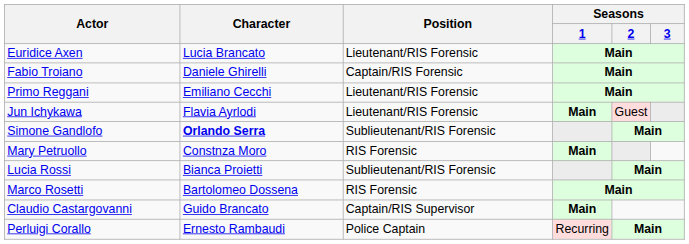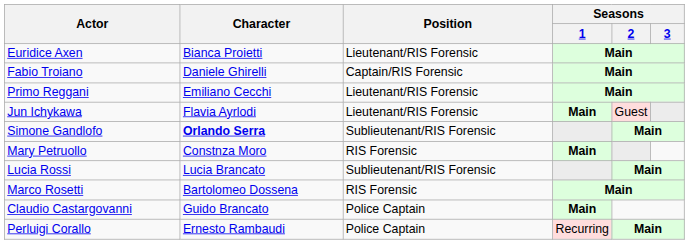Euridice Axen | Character: Lucia Brancato -> Bianca Proietti
Lucia Rossi | Character: Bianca Proietti -> Lucia Brancato
Claudio Castargovanni | Position: Captain/RIS Supervisor -> Police Captain
